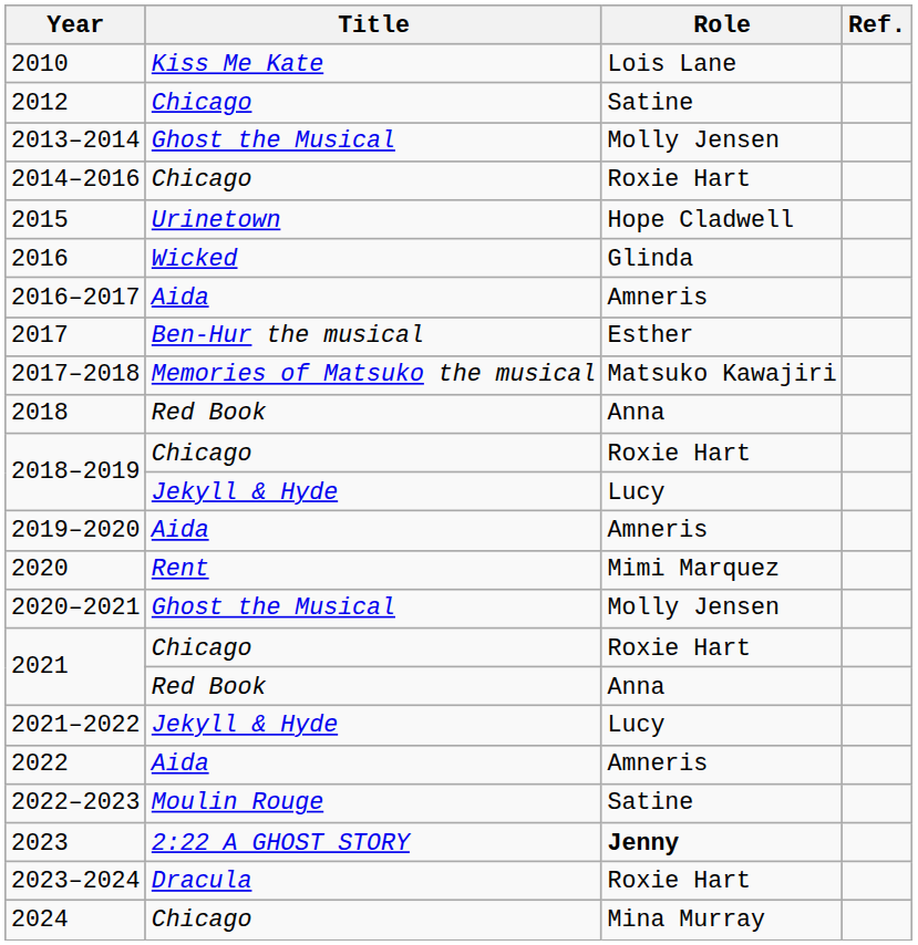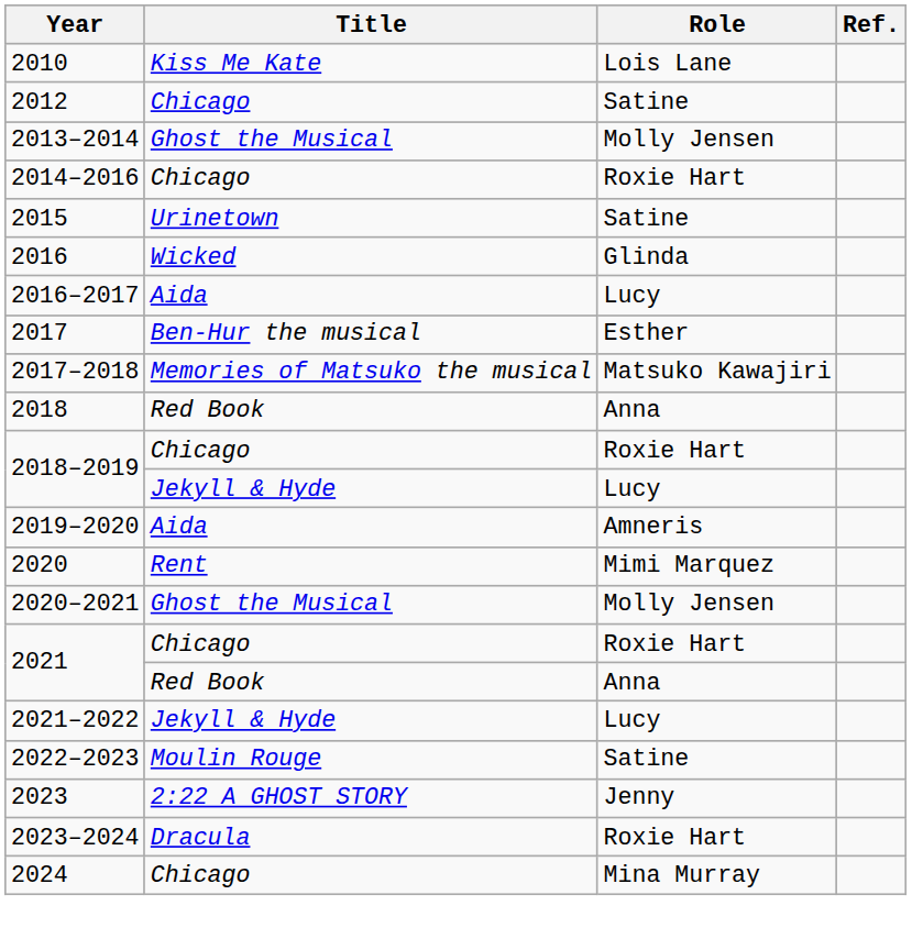2015 | Role: Hope Cladwell -> Satine
2016–2017 | Role: Amneris -> Lucy
- row: 2022 | Aida | Amneris
2023 | Role: bold -> normal
